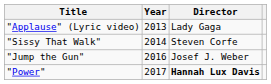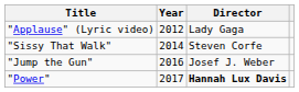"Applause" (Lyric video) | Year: 2013 -> 2012
